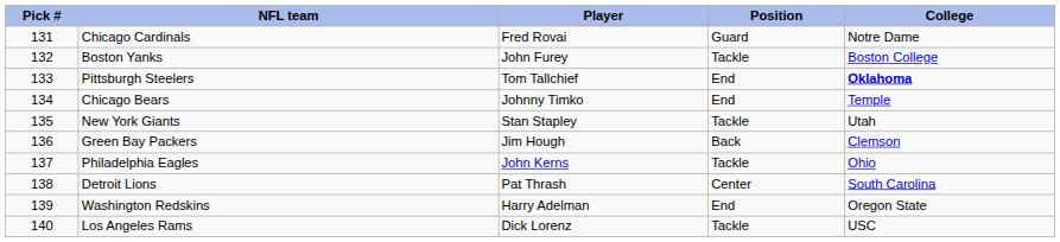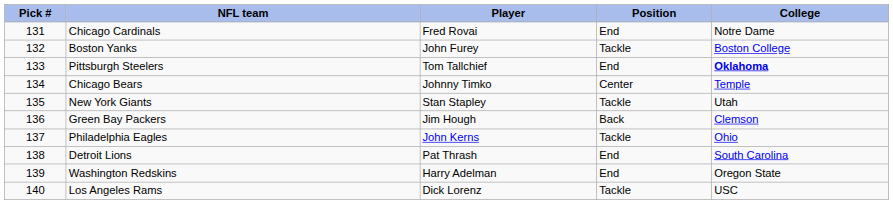Chicago Cardinals | Position: Guard -> End
Chicago Bears | Position: End -> Center
Detroit Lions | Position: Center -> End
